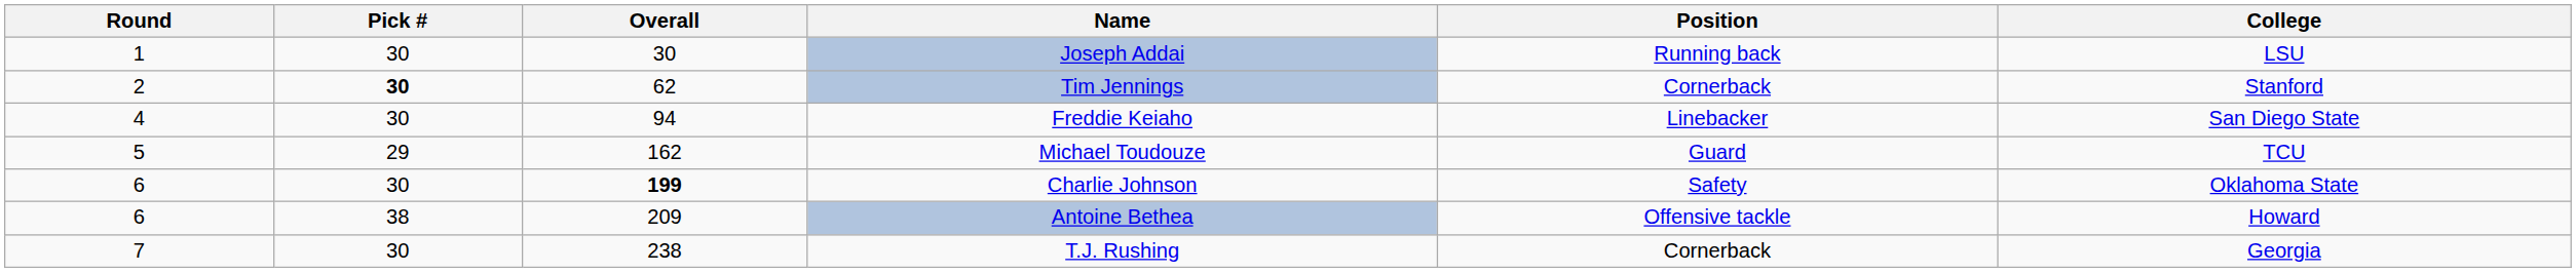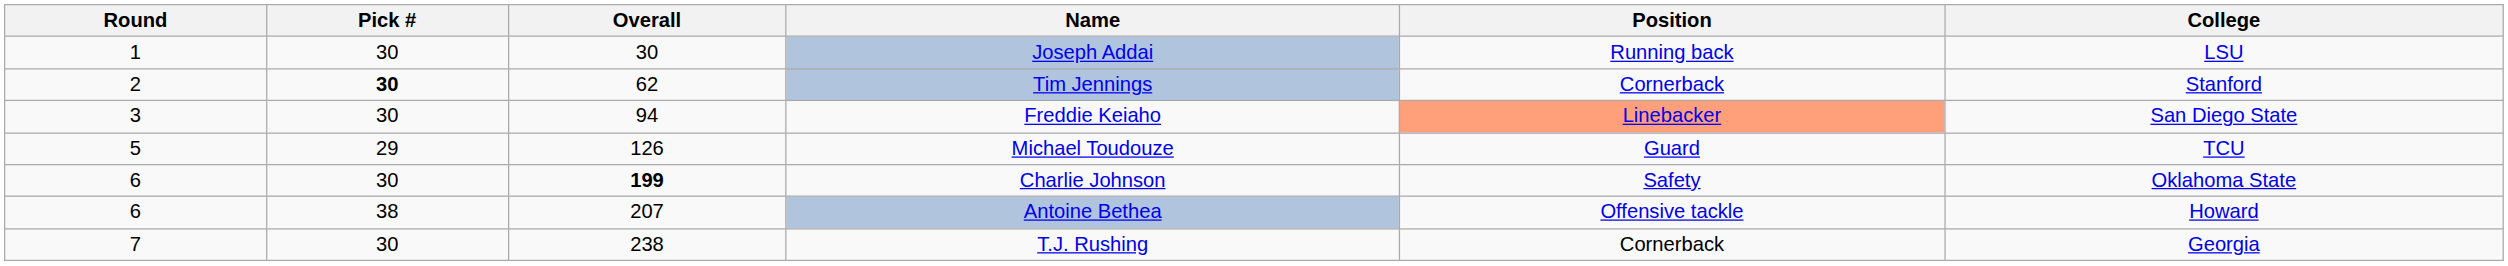Freddie Keiaho | Round: 4 -> 3
Freddie Keiaho | Position: no background -> lightsalmon background
Michael Toudouze | Overall: 162 -> 126
Antoine Bethea | Overall: 209 -> 207
